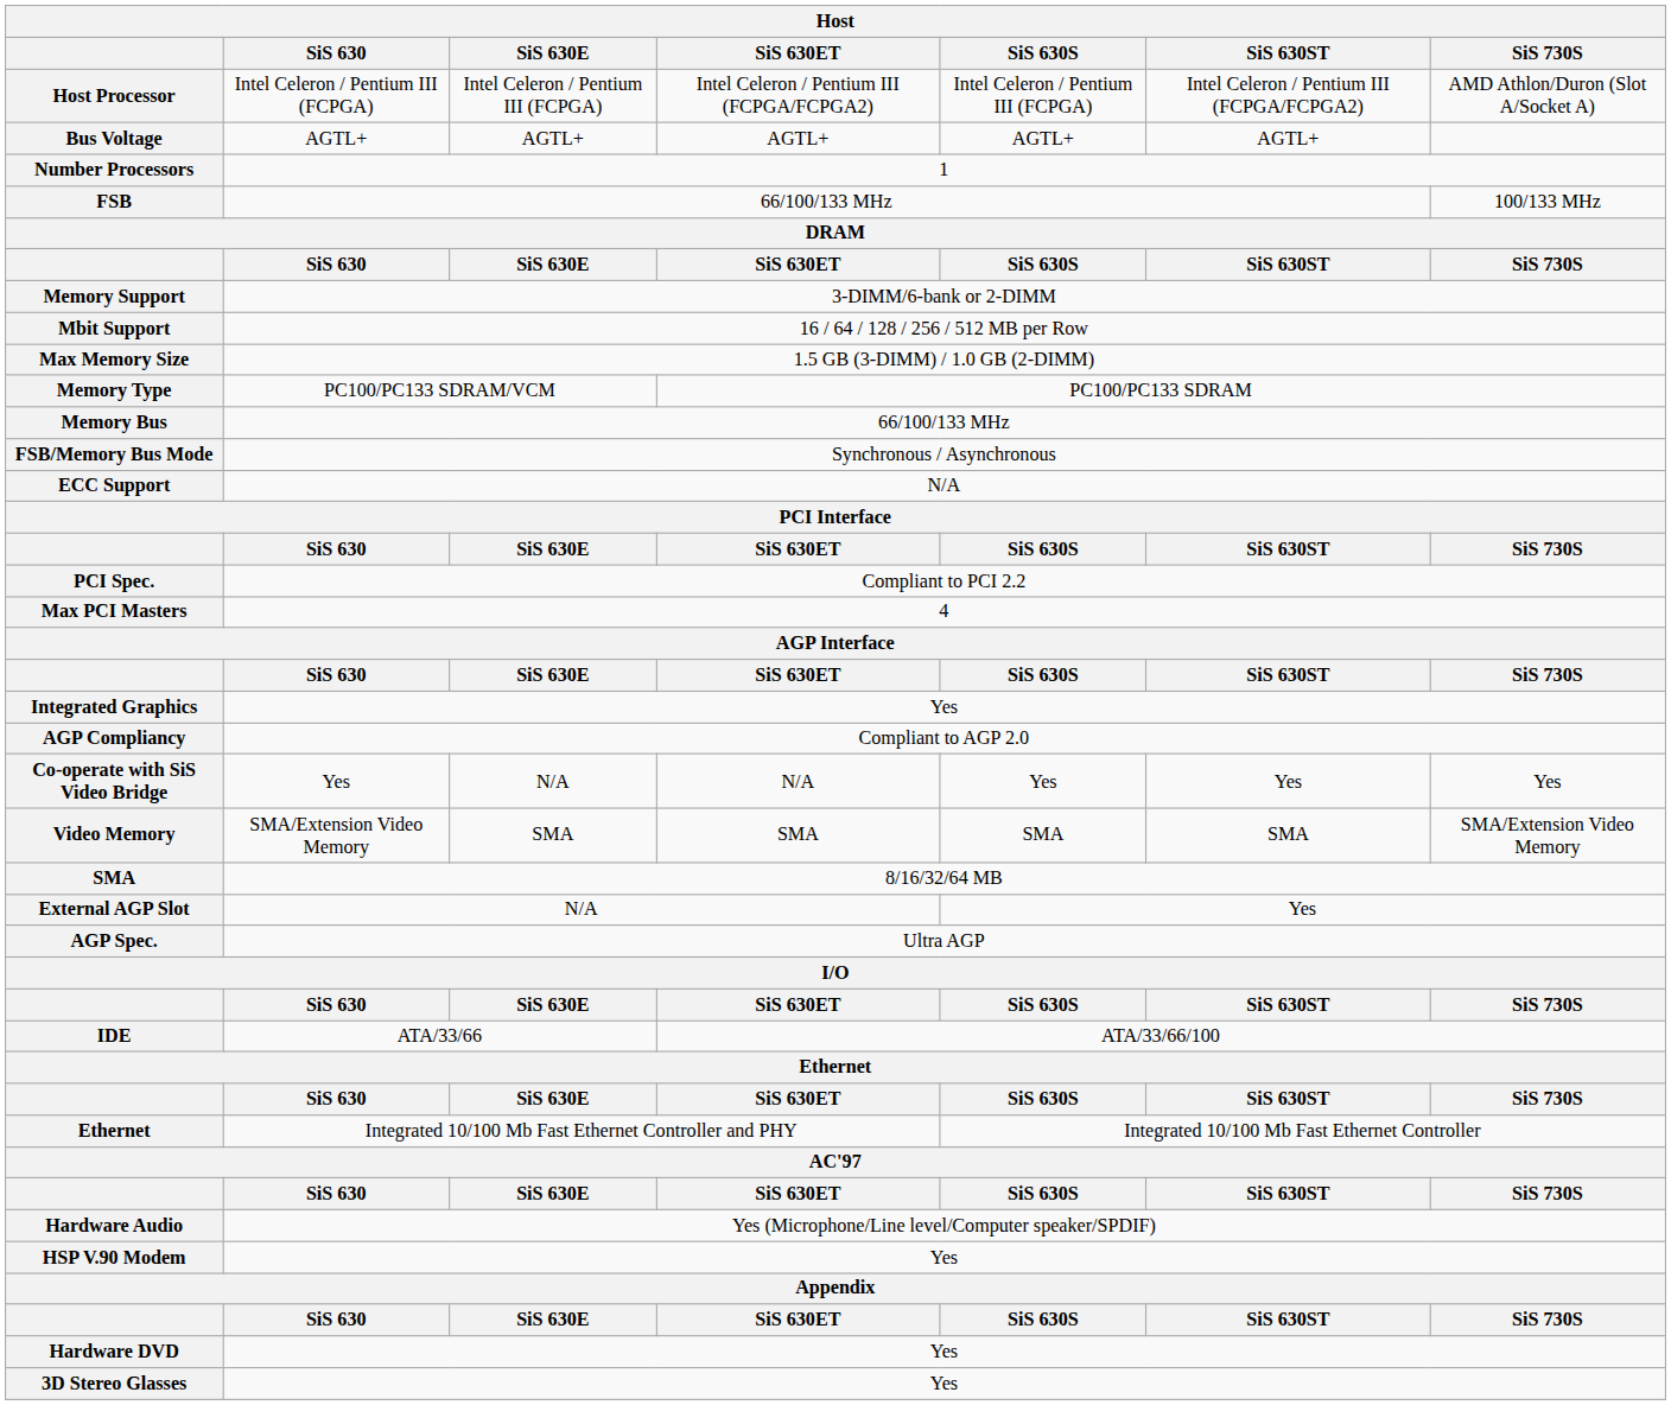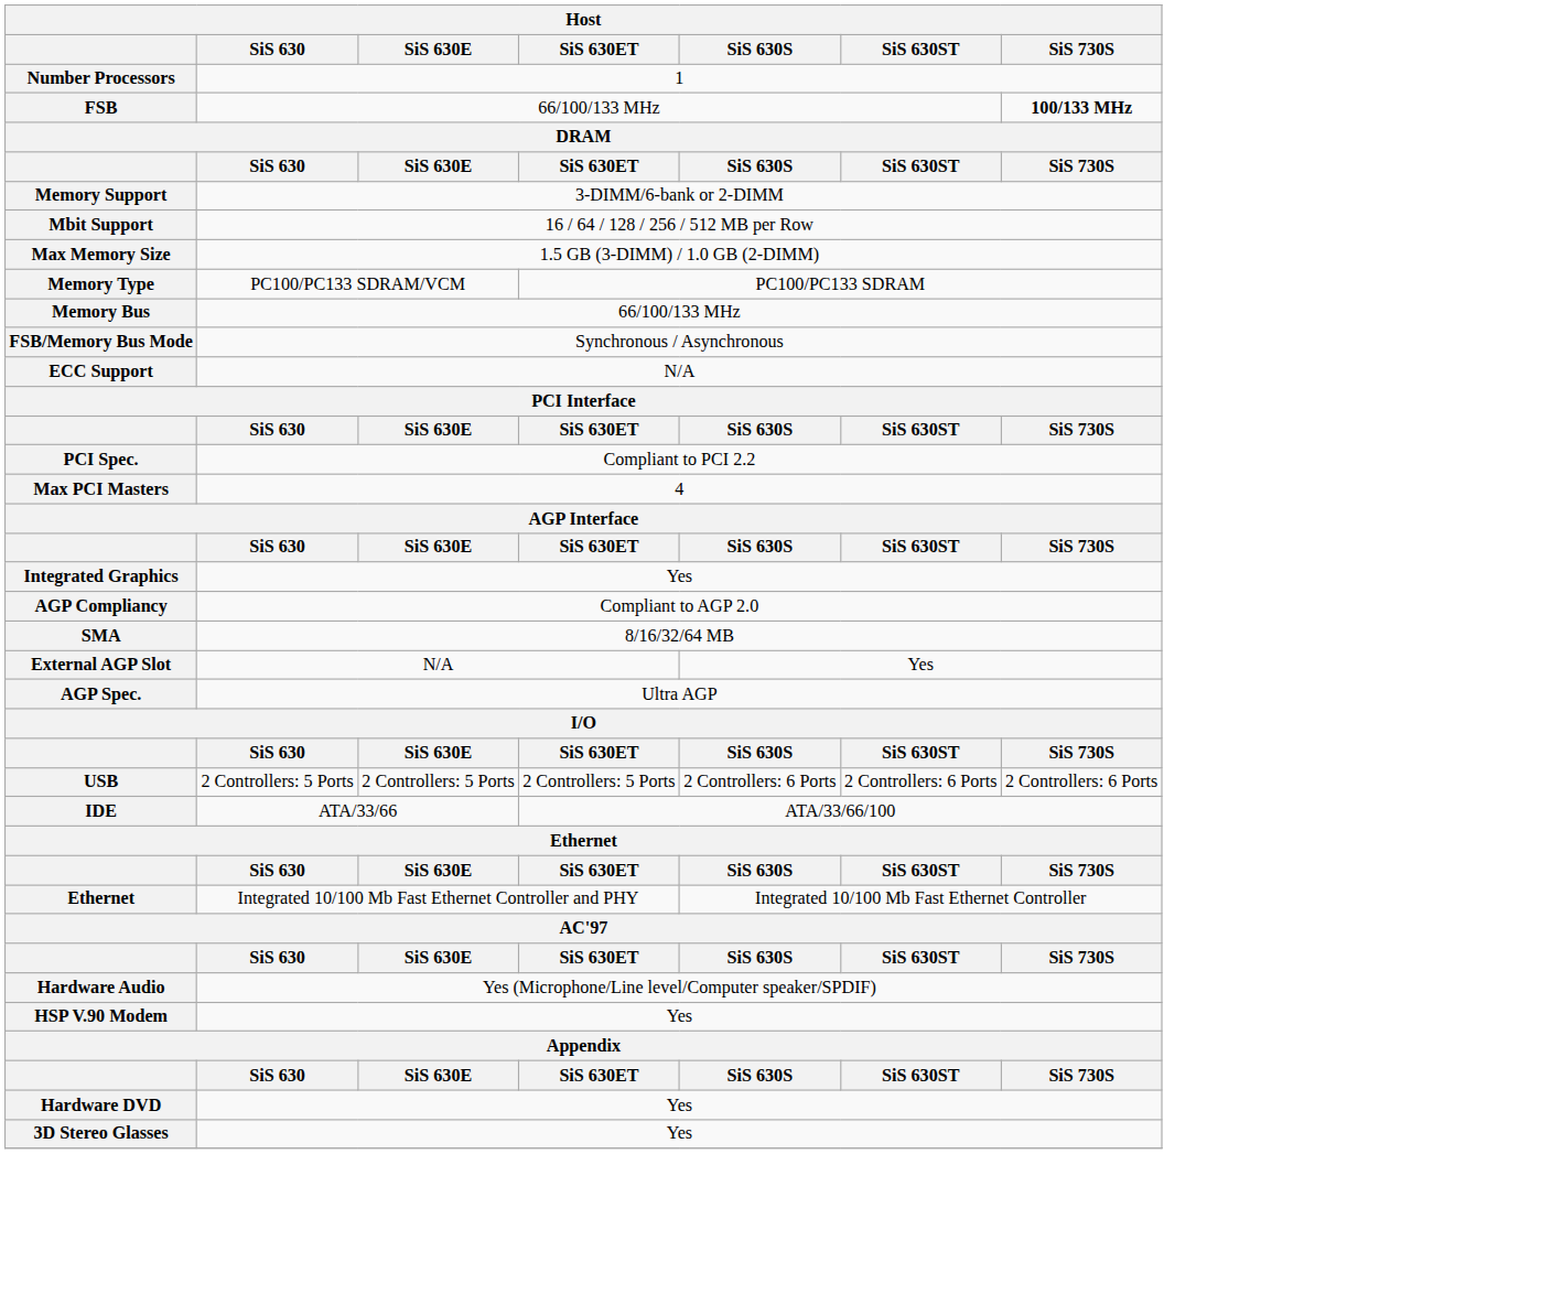- row: Host Processor | Intel Celeron / Pentium III (FCPGA) | Intel Celeron / Pentium III (FCPGA) | Intel Celeron / Pentium III (FCPGA/FCPGA2) | Intel Celeron / Pentium III (FCPGA) | Intel Celeron / Pentium III (FCPGA/FCPGA2) | AMD Athlon/Duron (Slot A/Socket A)
- row: Bus Voltage | AGTL+ | AGTL+ | AGTL+ | AGTL+ | AGTL+
FSB | SiS 730S: normal -> bold
- row: Co-operate with SiS Video Bridge | Yes | N/A | N/A | Yes | Yes | Yes
- row: Video Memory | SMA/Extension Video Memory | SMA | SMA | SMA | SMA | SMA/Extension Video Memory
+ row: USB | 2 Controllers: 5 Ports | 2 Controllers: 5 Ports | 2 Controllers: 5 Ports | 2 Controllers: 6 Ports | 2 Controllers: 6 Ports | 2 Controllers: 6 Ports
